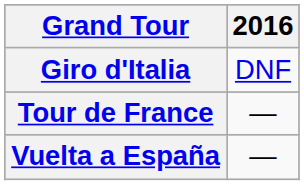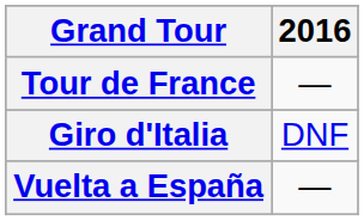rows swapped: Giro d'Italia <-> Tour de France
